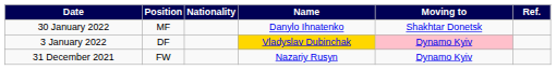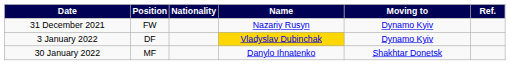rows swapped: 31 December 2021 <-> 30 January 2022
3 January 2022 | Moving to: pink background -> no background
